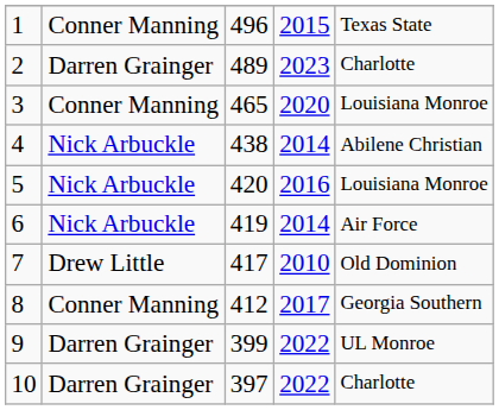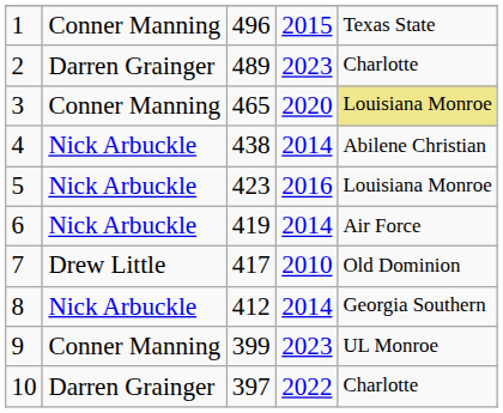3 | column 5: no background -> khaki background
5 | column 3: 420 -> 423
8 | column 2: Conner Manning -> Nick Arbuckle
8 | column 4: 2017 -> 2014
9 | column 2: Darren Grainger -> Conner Manning
9 | column 4: 2022 -> 2023
